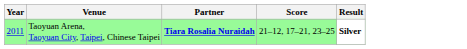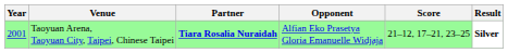+ column: Opponent | Alfian Eko Prasetya Gloria Emanuelle Widjaja
Taoyuan Arena, Taoyuan City, Taipei, Chinese Taipei | Year: 2011 -> 2001
